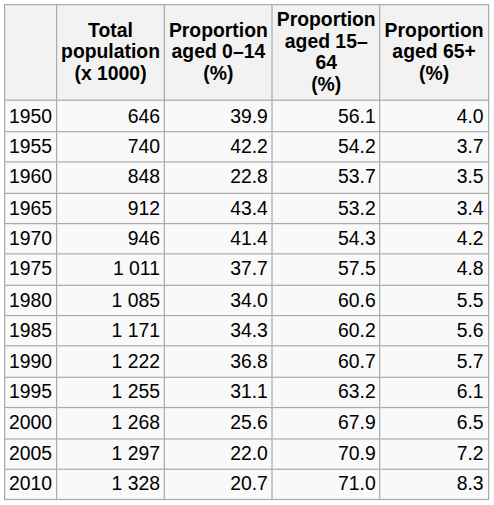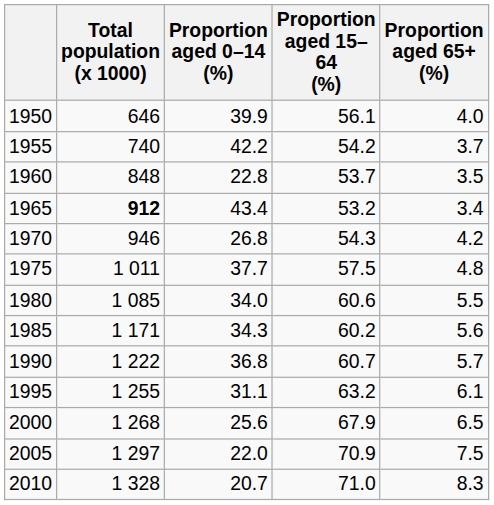1965 | Total population (x 1000): normal -> bold
1970 | Proportion aged 0–14 (%): 41.4 -> 26.8
2005 | Proportion aged 65+ (%): 7.2 -> 7.5
